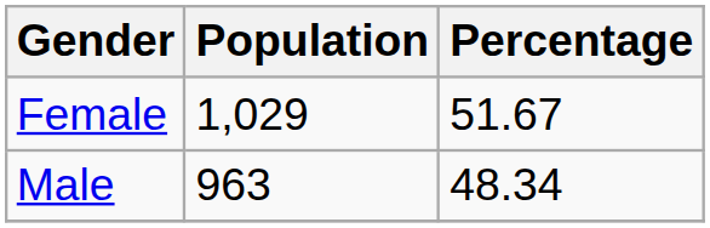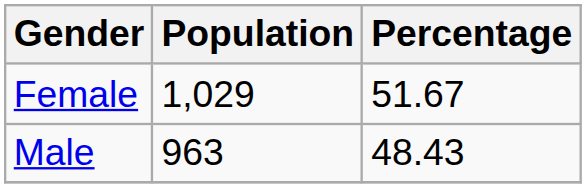Male | Percentage: 48.34 -> 48.43
